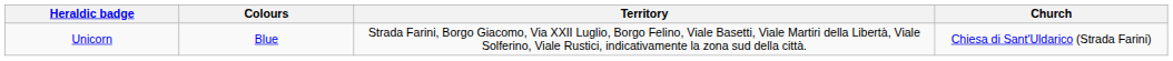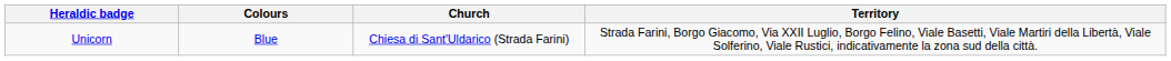columns swapped: Territory <-> Church
